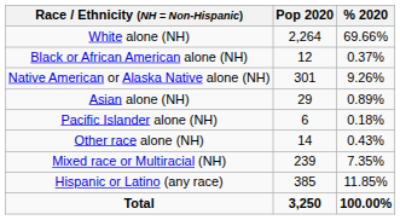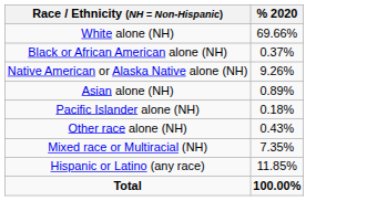- column: Pop 2020 | 2,264 | 12 | 301 | 29 | 6 | 14 | 239 | 385 | 3,250
